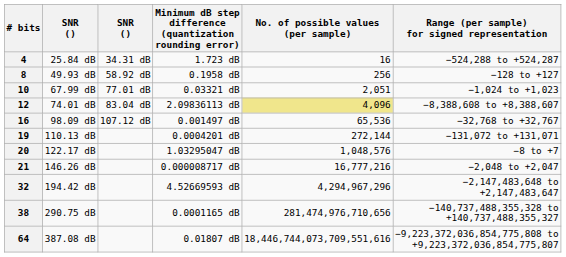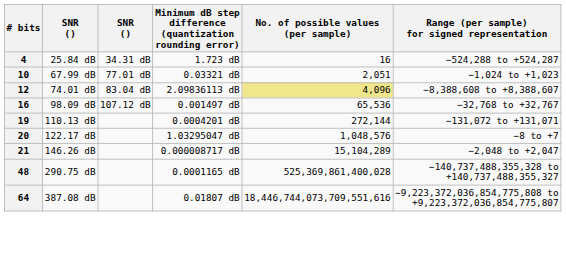- row: 8 | 49.93 dB | 58.92 dB | 0.1958 dB | 256 | −128 to +127
146.26 dB | No. of possible values (per sample): 16,777,216 -> 15,104,289
- row: 32 | 194.42 dB | 4.52669593 dB | 4,294,967,296 | −2,147,483,648 to +2,147,483,647
290.75 dB | # bits: 38 -> 48
290.75 dB | No. of possible values (per sample): 281,474,976,710,656 -> 525,369,861,400,028
